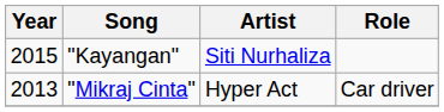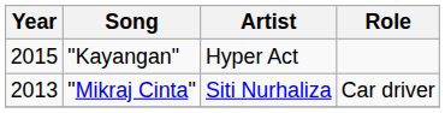"Kayangan" | Artist: Siti Nurhaliza -> Hyper Act
"Mikraj Cinta" | Artist: Hyper Act -> Siti Nurhaliza
